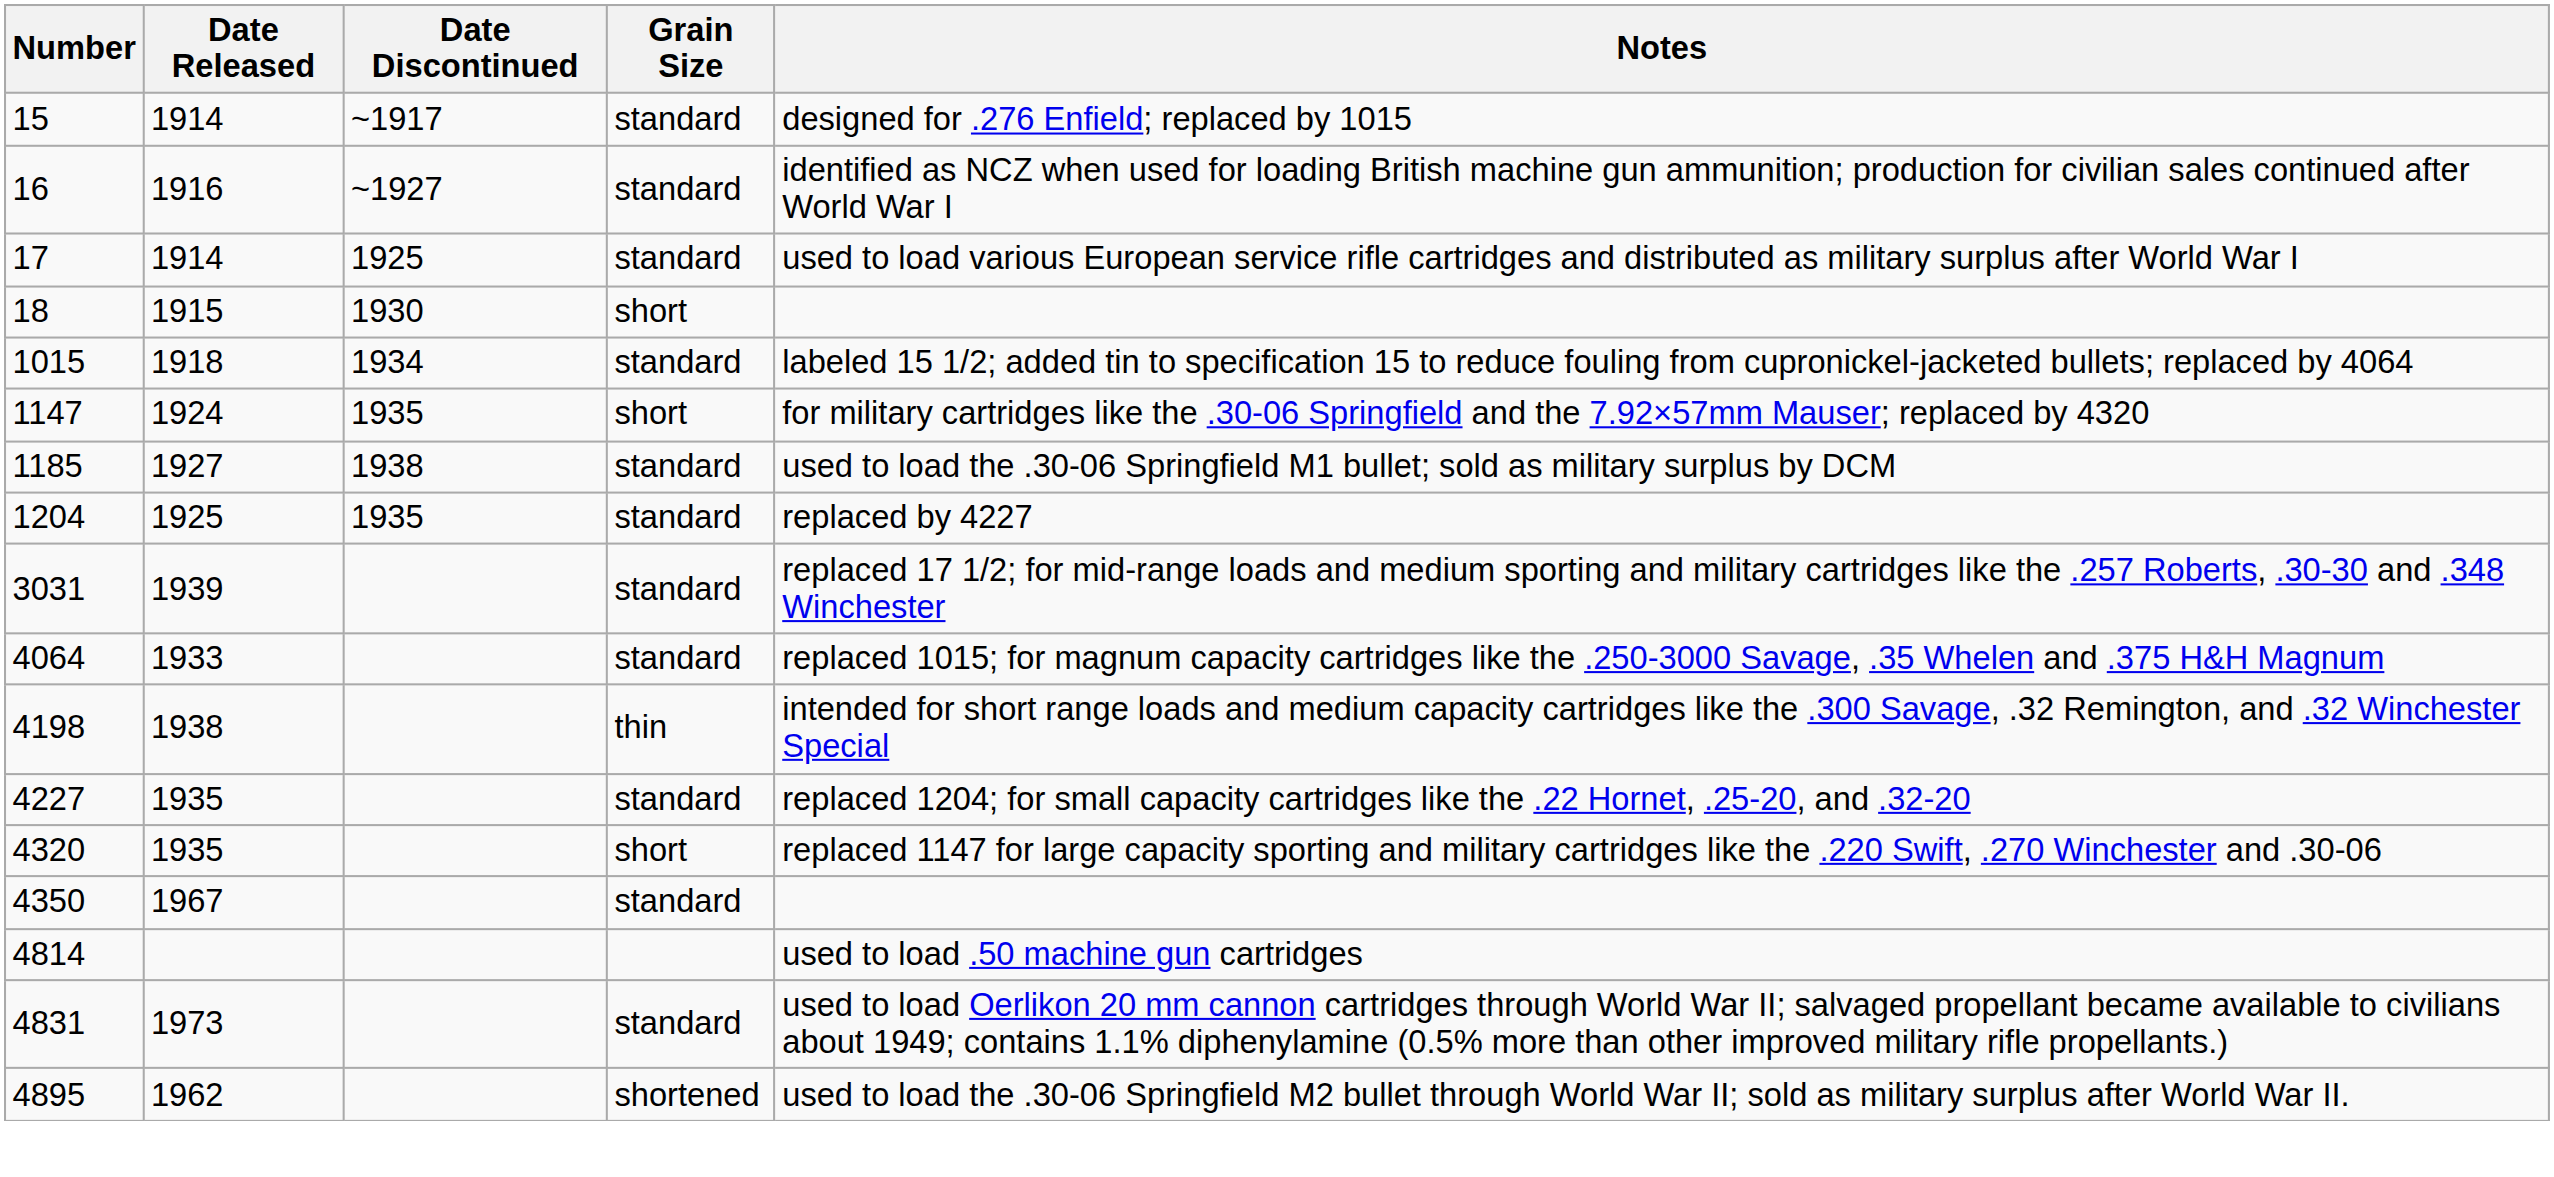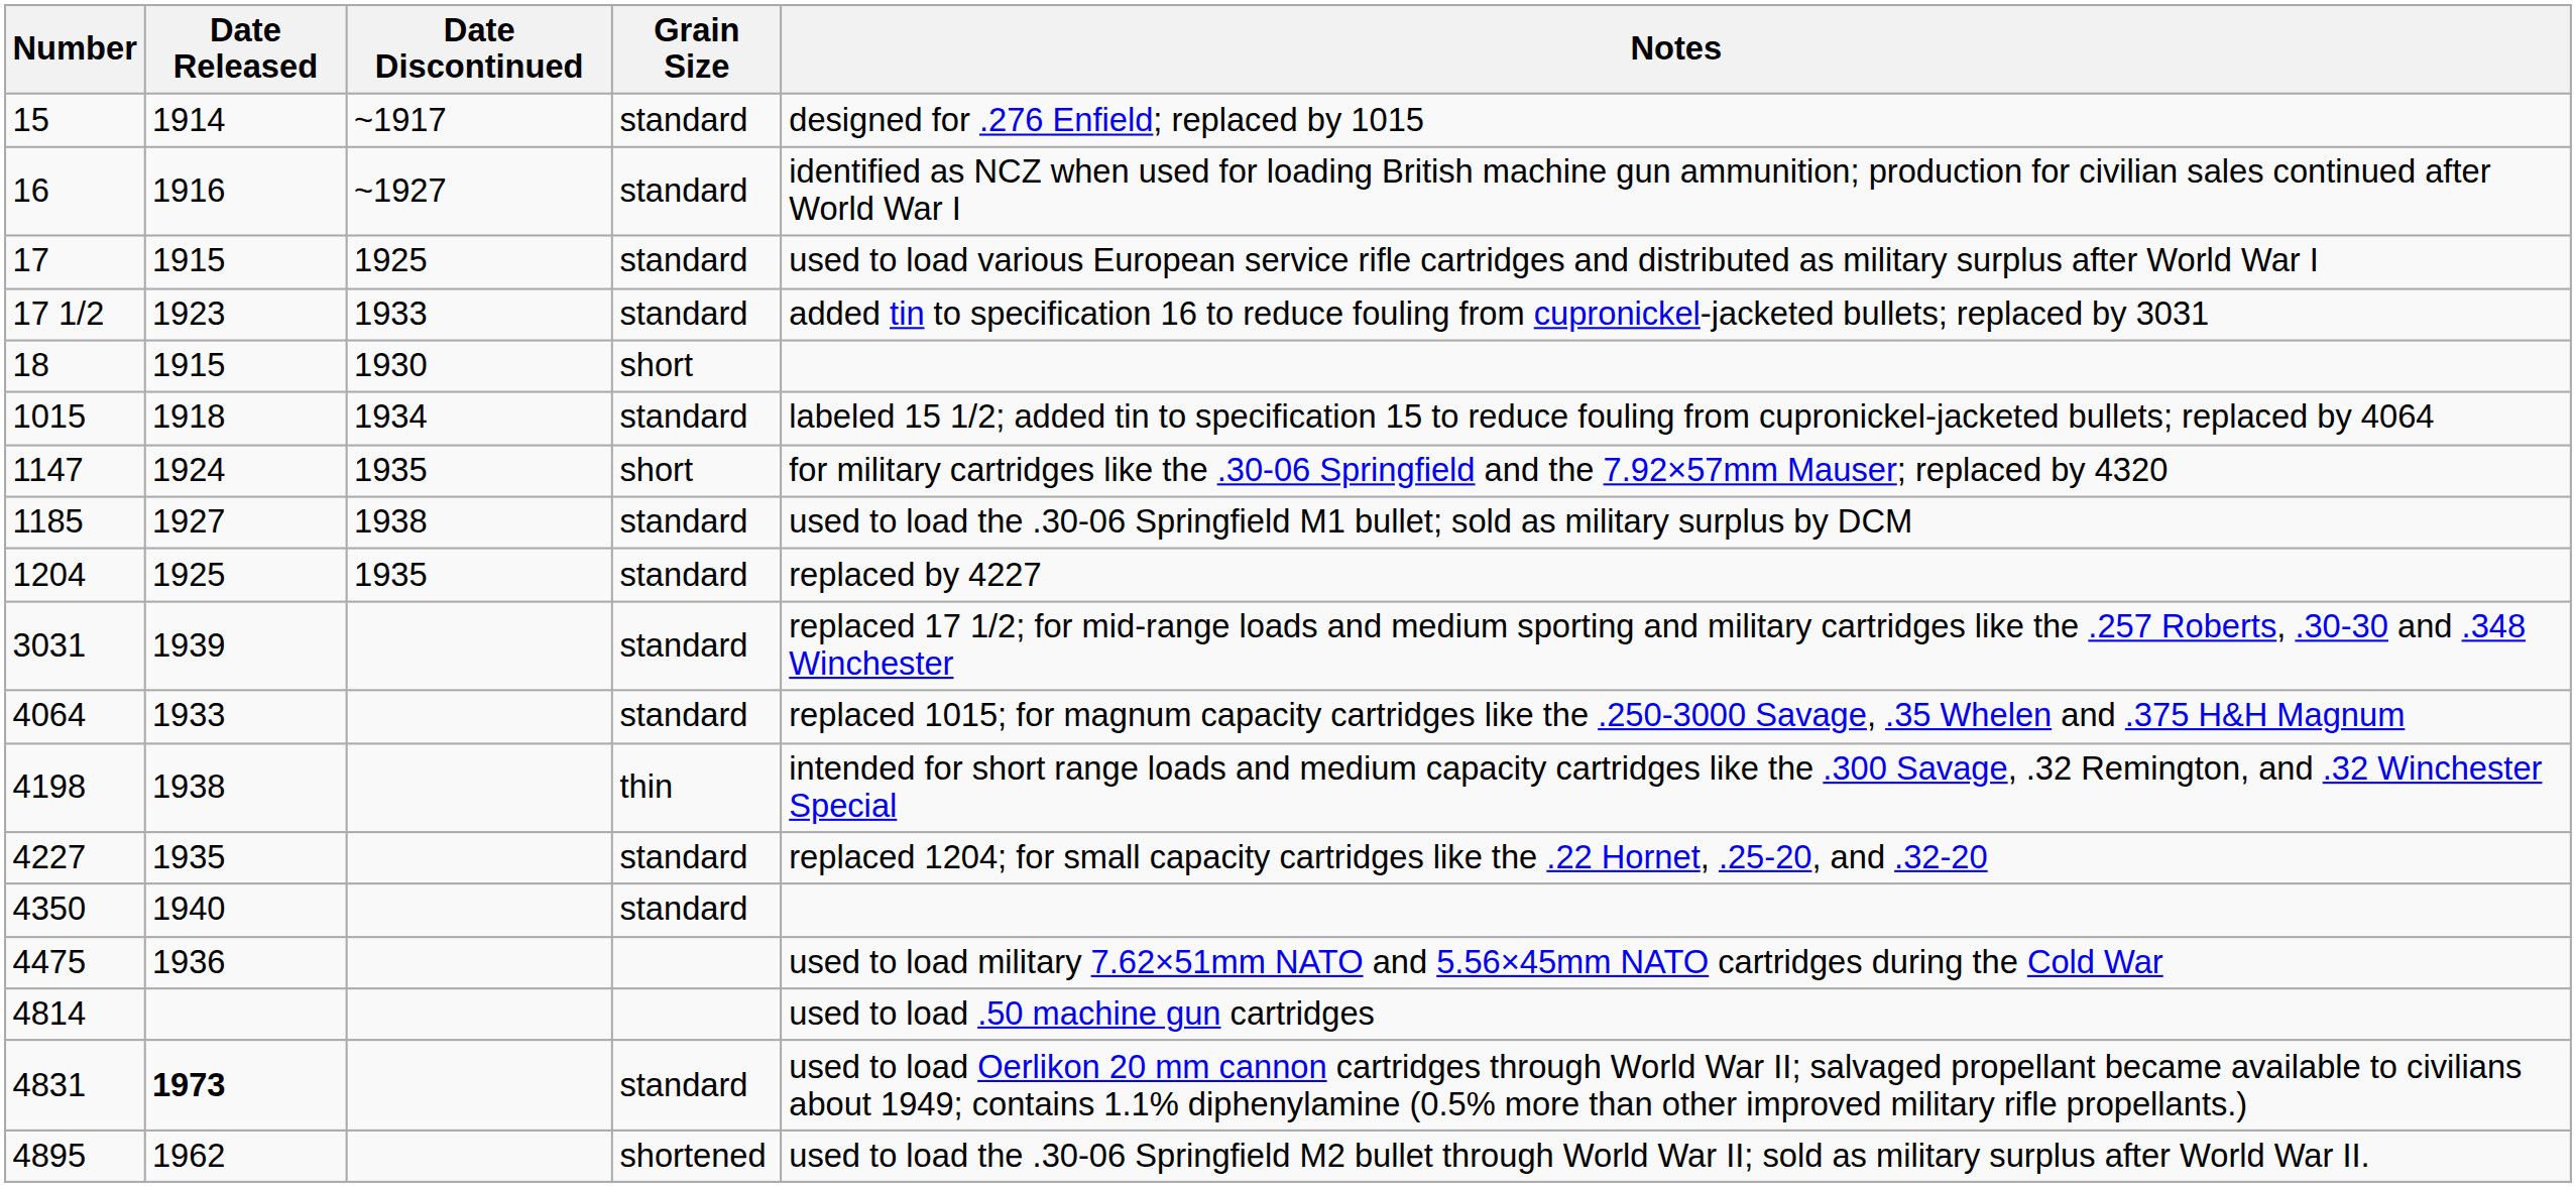17 | Date Released: 1914 -> 1915
+ row: 17 1/2 | 1923 | 1933 | standard | added tin to specification 16 to reduce fouling from cupronickel-jacketed bullets; replaced by 3031
- row: 4320 | 1935 | short | replaced 1147 for large capacity sporting and military cartridges like the .220 Swift, .270 Winchester and .30-06
4350 | Date Released: 1967 -> 1940
+ row: 4475 | 1936 | used to load military 7.62×51mm NATO and 5.56×45mm NATO cartridges during the Cold War
4831 | Date Released: normal -> bold
